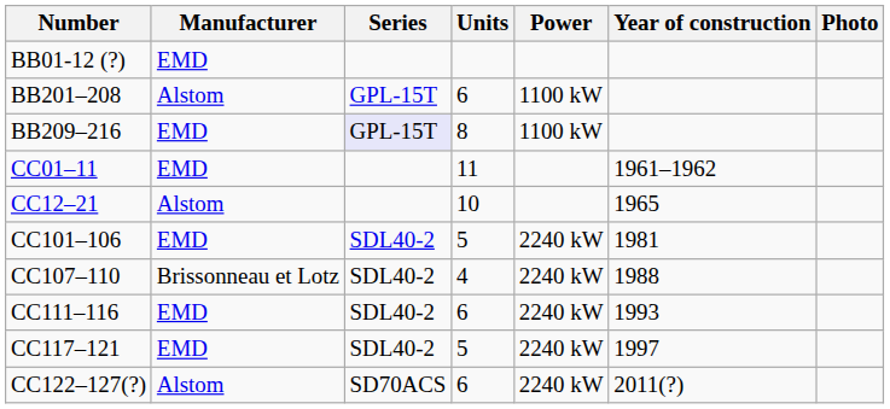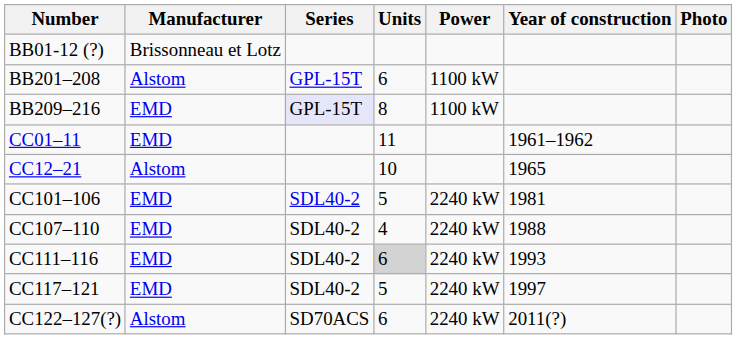BB01-12 (?) | Manufacturer: EMD -> Brissonneau et Lotz
CC107–110 | Manufacturer: Brissonneau et Lotz -> EMD
CC111–116 | Units: no background -> lightgrey background
